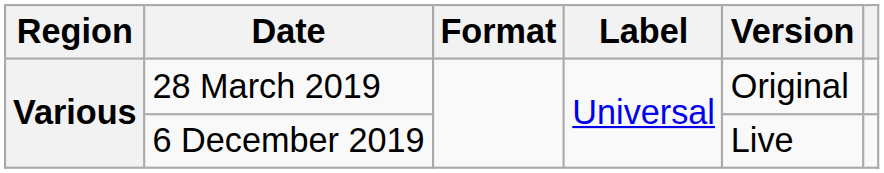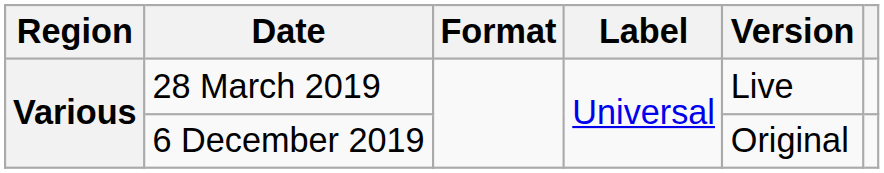28 March 2019 | Version: Original -> Live
6 December 2019 | Version: Live -> Original
